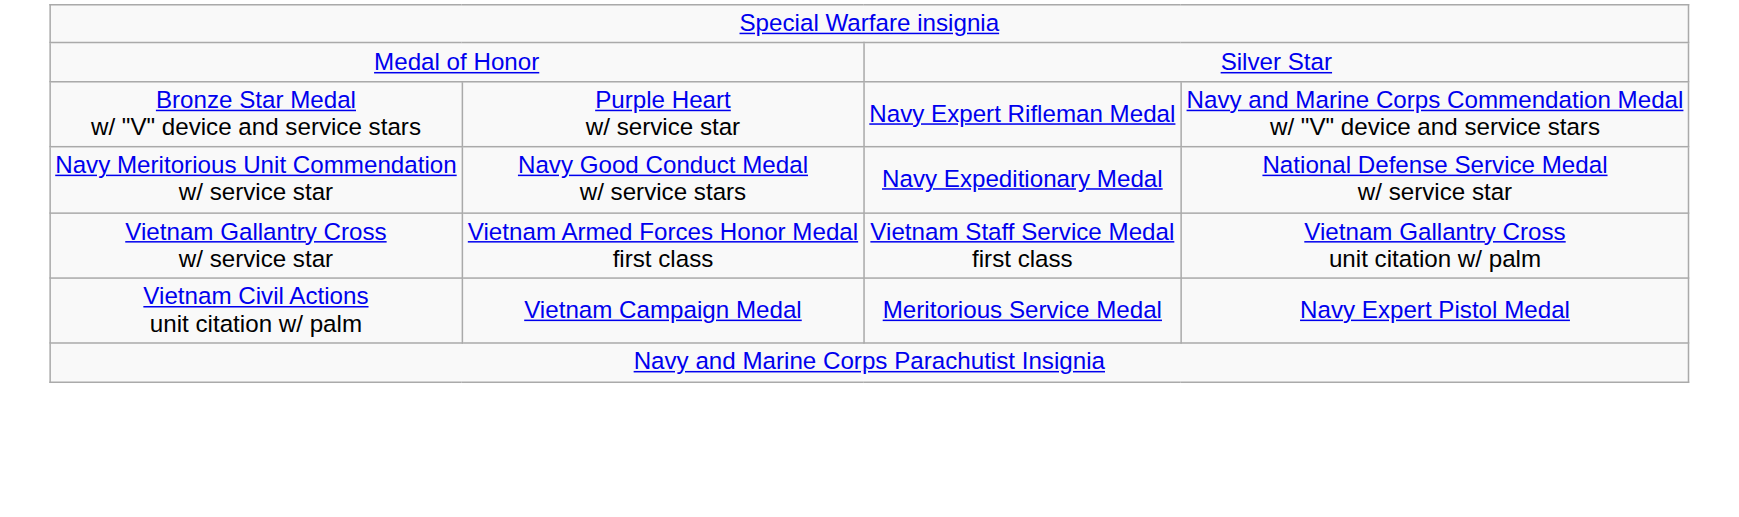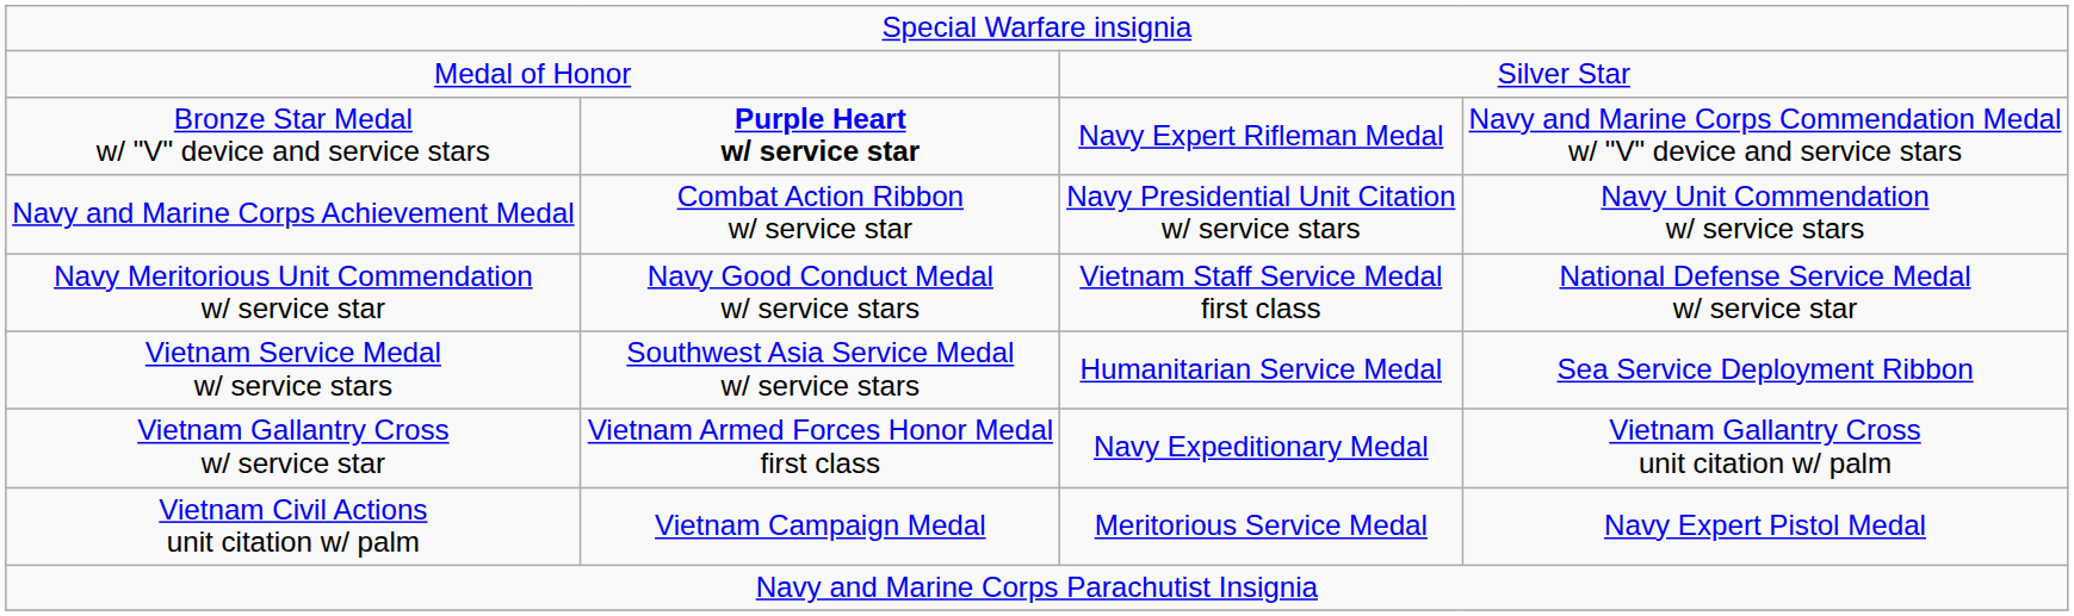Bronze Star Medal w/ "V" device and service stars | column 2: normal -> bold
+ row: Navy and Marine Corps Achievement Medal | Combat Action Ribbon w/ service star | Navy Presidential Unit Citation w/ service stars | Navy Unit Commendation w/ service stars
Navy Meritorious Unit Commendation w/ service star | column 3: Navy Expeditionary Medal -> Vietnam Staff Service Medal first class
+ row: Vietnam Service Medal w/ service stars | Southwest Asia Service Medal w/ service stars | Humanitarian Service Medal | Sea Service Deployment Ribbon
Vietnam Gallantry Cross w/ service star | column 3: Vietnam Staff Service Medal first class -> Navy Expeditionary Medal
